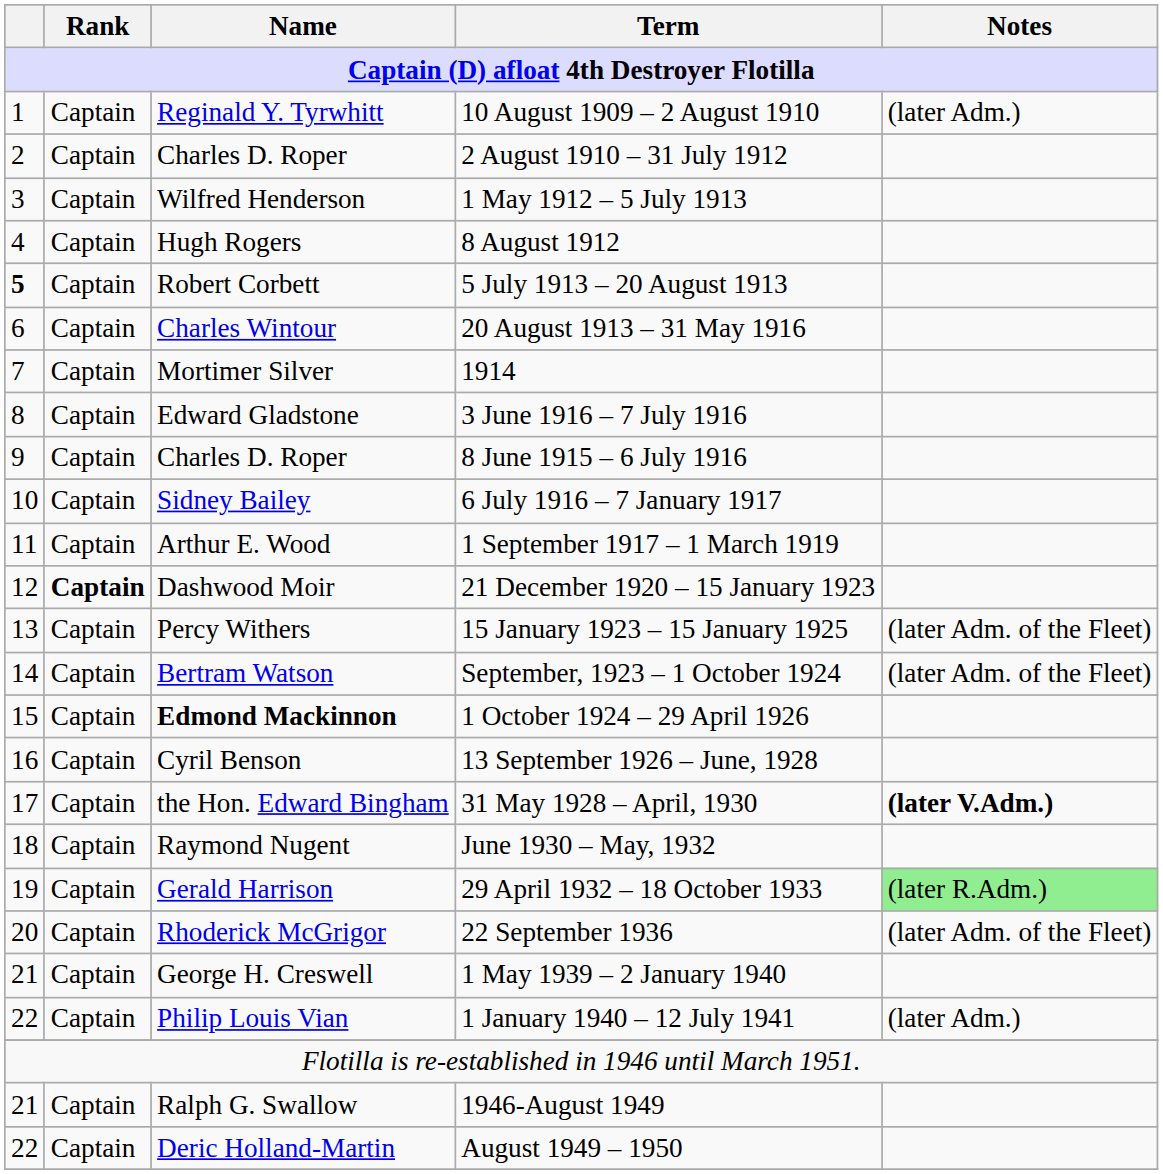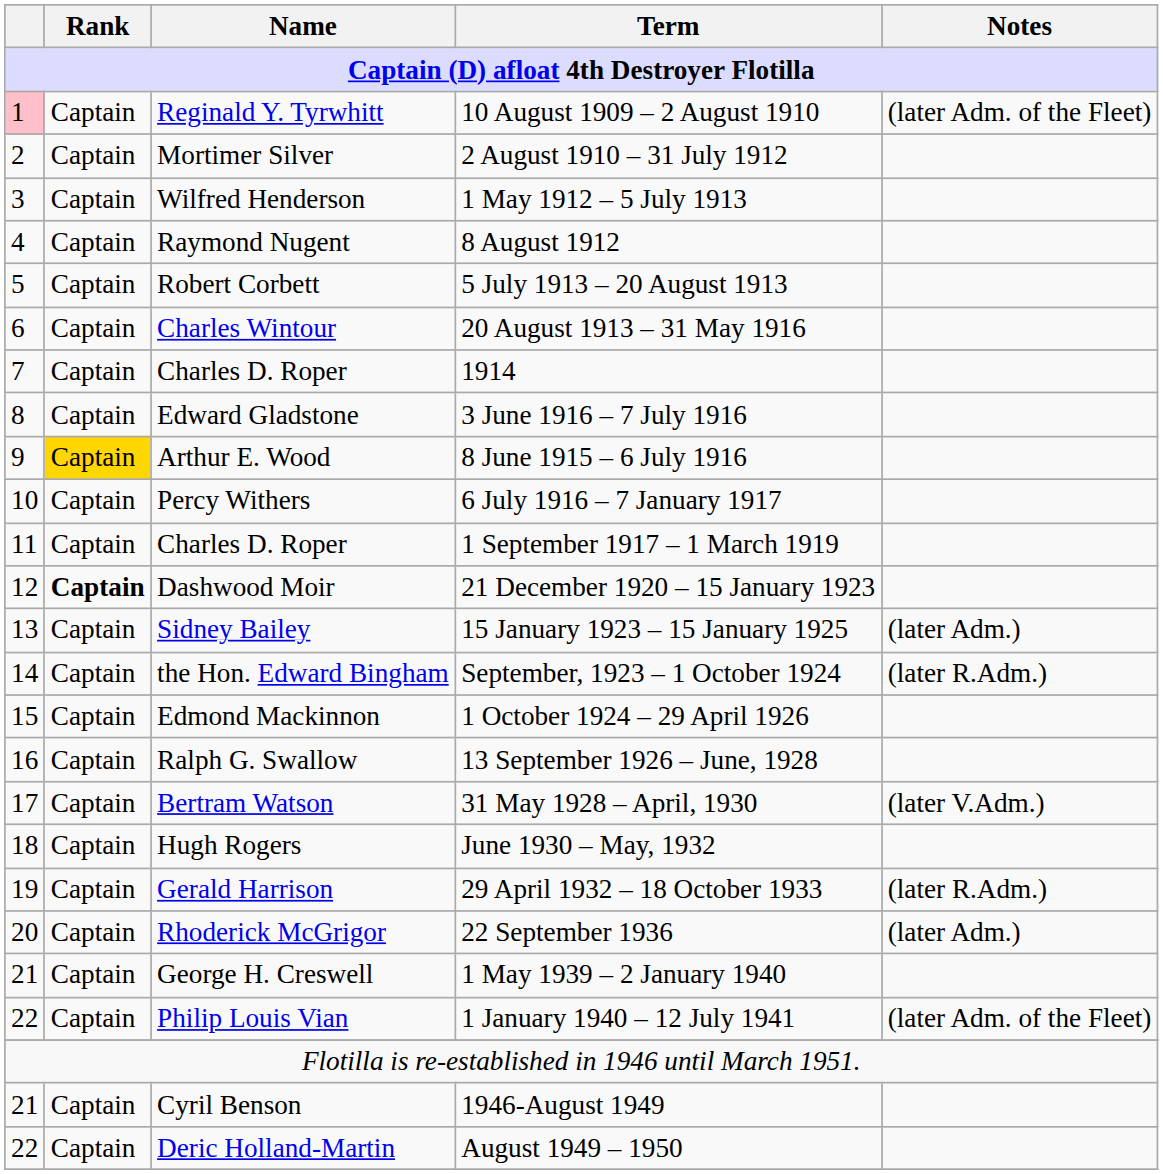10 August 1909 – 2 August 1910 | column 1: no background -> pink background
10 August 1909 – 2 August 1910 | Notes: (later Adm.) -> (later Adm. of the Fleet)
2 August 1910 – 31 July 1912 | Name: Charles D. Roper -> Mortimer Silver
8 August 1912 | Name: Hugh Rogers -> Raymond Nugent
5 July 1913 – 20 August 1913 | column 1: bold -> normal
1914 | Name: Mortimer Silver -> Charles D. Roper
8 June 1915 – 6 July 1916 | Rank: no background -> gold background
8 June 1915 – 6 July 1916 | Name: Charles D. Roper -> Arthur E. Wood
6 July 1916 – 7 January 1917 | Name: Sidney Bailey -> Percy Withers
1 September 1917 – 1 March 1919 | Name: Arthur E. Wood -> Charles D. Roper
15 January 1923 – 15 January 1925 | Name: Percy Withers -> Sidney Bailey
15 January 1923 – 15 January 1925 | Notes: (later Adm. of the Fleet) -> (later Adm.)
September, 1923 – 1 October 1924 | Name: Bertram Watson -> the Hon. Edward Bingham
September, 1923 – 1 October 1924 | Notes: (later Adm. of the Fleet) -> (later R.Adm.)
1 October 1924 – 29 April 1926 | Name: bold -> normal
13 September 1926 – June, 1928 | Name: Cyril Benson -> Ralph G. Swallow
31 May 1928 – April, 1930 | Name: the Hon. Edward Bingham -> Bertram Watson
31 May 1928 – April, 1930 | Notes: bold -> normal
June 1930 – May, 1932 | Name: Raymond Nugent -> Hugh Rogers
29 April 1932 – 18 October 1933 | Notes: lightgreen background -> no background
22 September 1936 | Notes: (later Adm. of the Fleet) -> (later Adm.)
1 January 1940 – 12 July 1941 | Notes: (later Adm.) -> (later Adm. of the Fleet)
1946-August 1949 | Name: Ralph G. Swallow -> Cyril Benson
